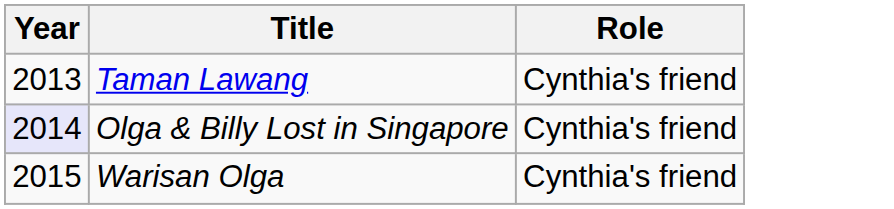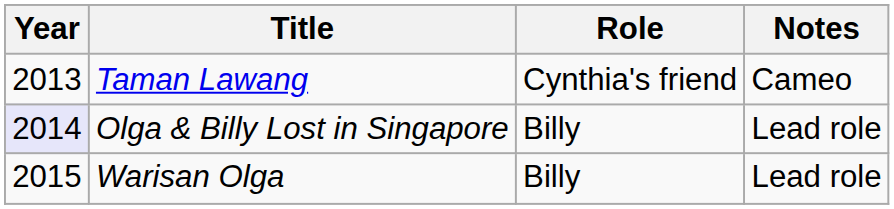+ column: Notes | Cameo | Lead role | Lead role
Olga & Billy Lost in Singapore | Role: Cynthia's friend -> Billy
Warisan Olga | Role: Cynthia's friend -> Billy
